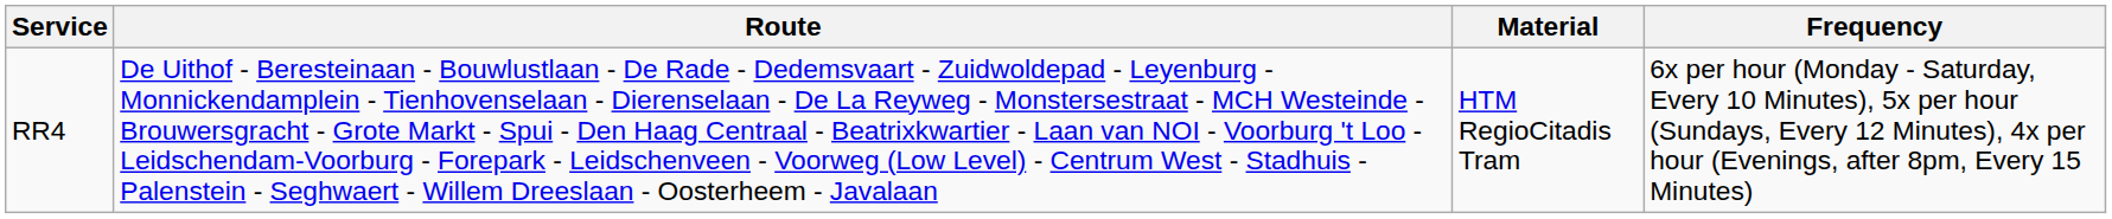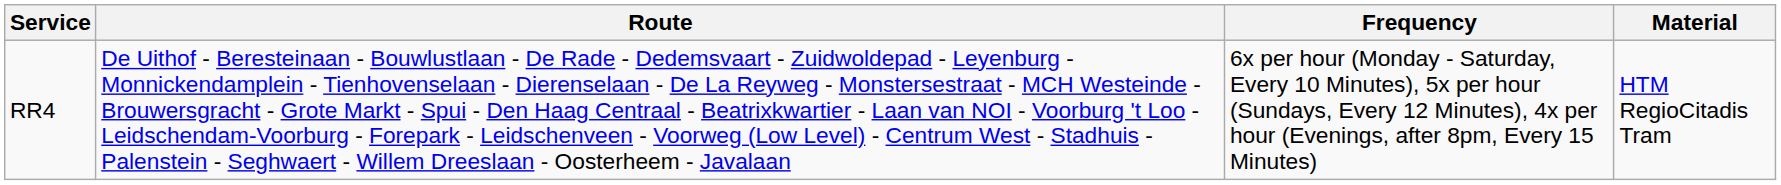columns swapped: Material <-> Frequency
